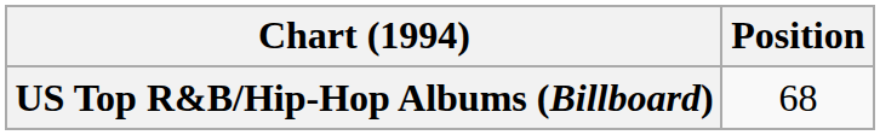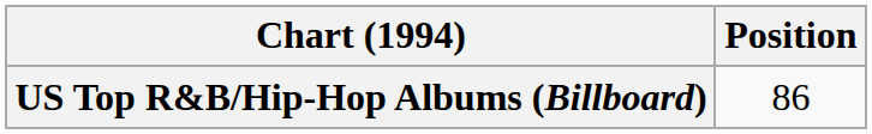US Top R&B/Hip-Hop Albums (Billboard) | Position: 68 -> 86
